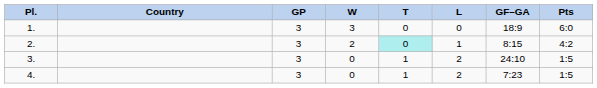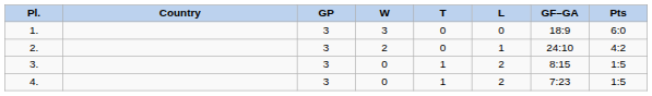2. | column 5: paleturquoise background -> no background
2. | column 7: 8:15 -> 24:10
3. | column 7: 24:10 -> 8:15
